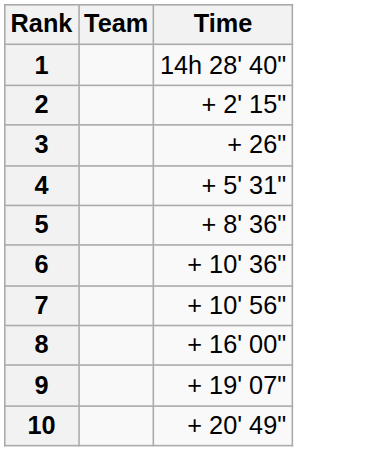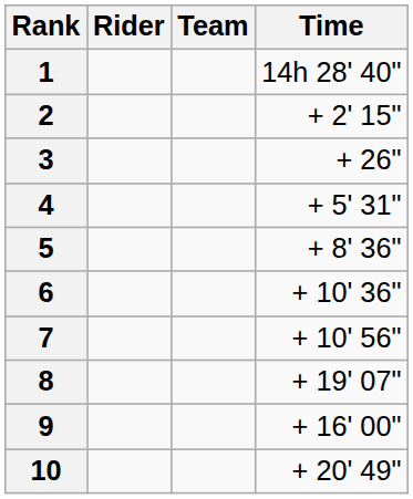+ column: Rider
8 | Time: + 16' 00" -> + 19' 07"
9 | Time: + 19' 07" -> + 16' 00"
